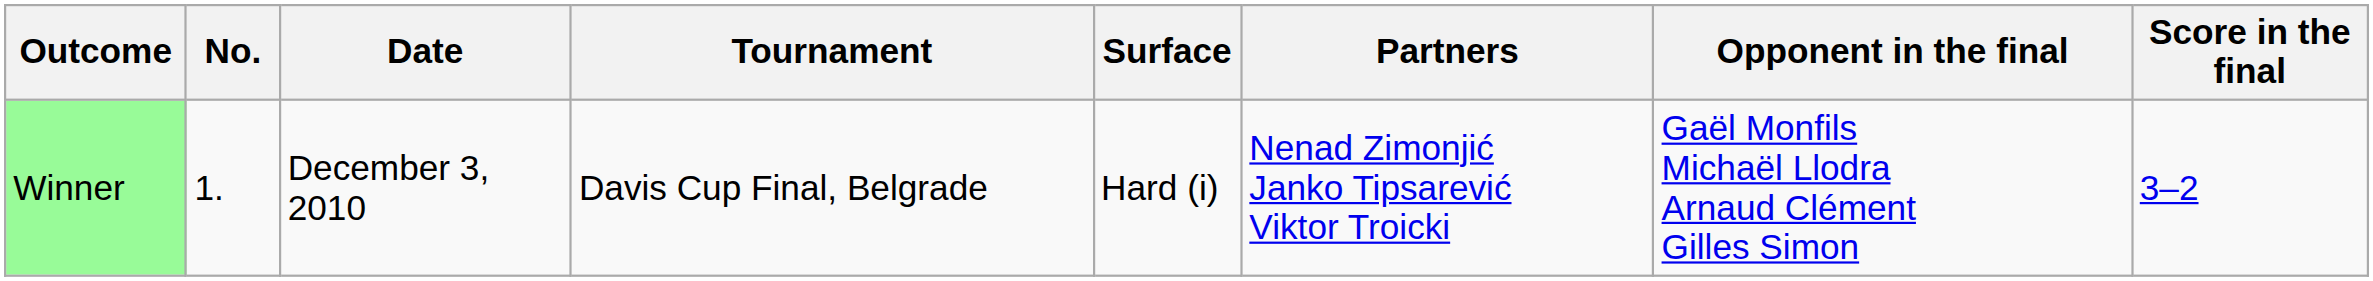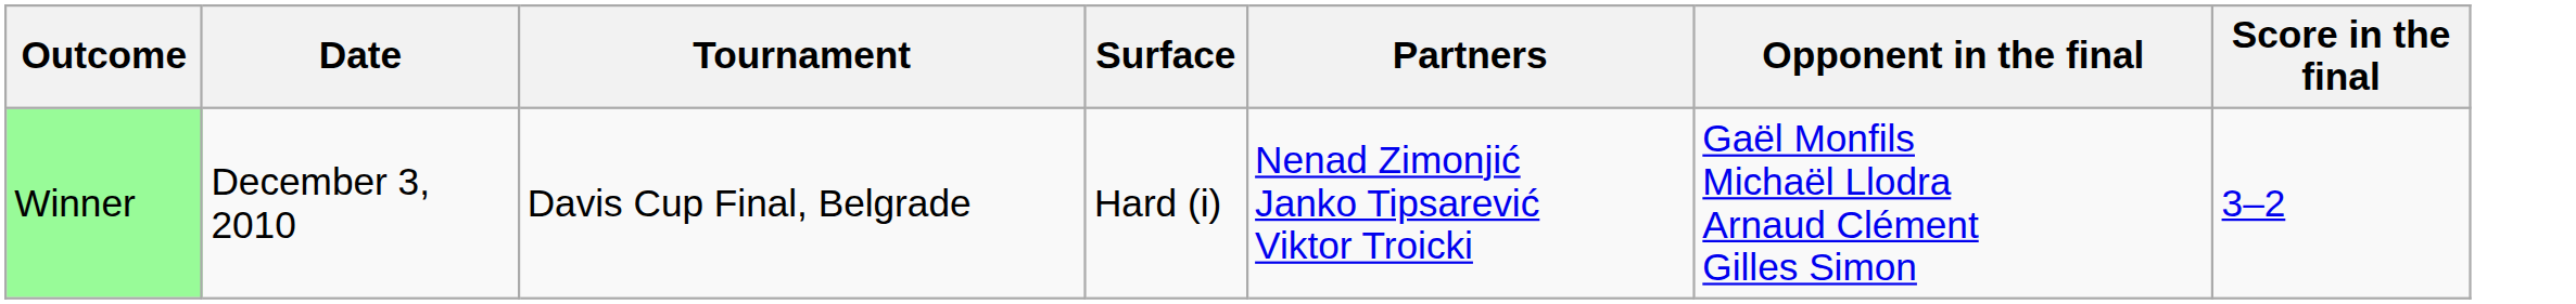- column: No. | 1.
